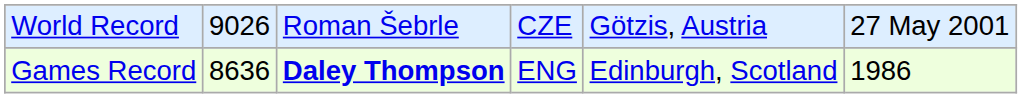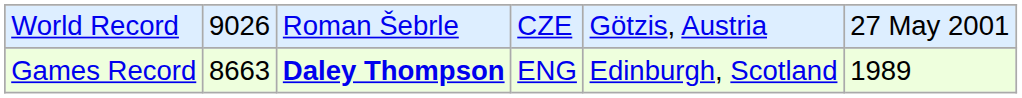Games Record | column 2: 8636 -> 8663
Games Record | column 6: 1986 -> 1989
